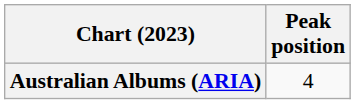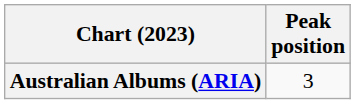Australian Albums (ARIA) | Peak position: 4 -> 3
